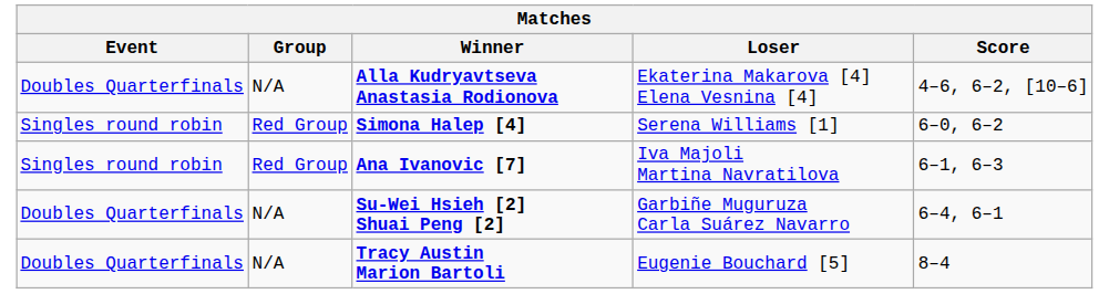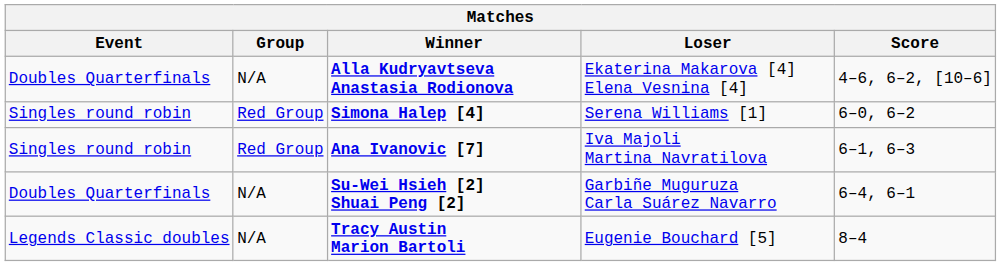Tracy Austin Marion Bartoli | Event: Doubles Quarterfinals -> Legends Classic doubles
